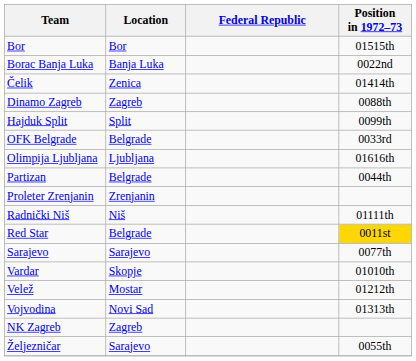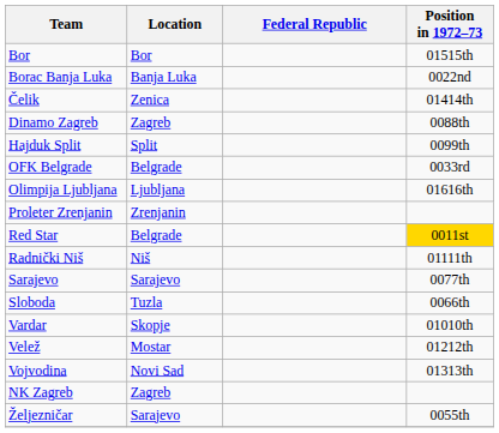- row: Partizan | Belgrade | 0044th
rows swapped: Radnički Niš <-> Red Star
+ row: Sloboda | Tuzla | 0066th
